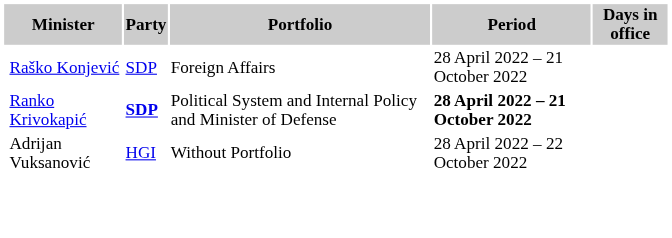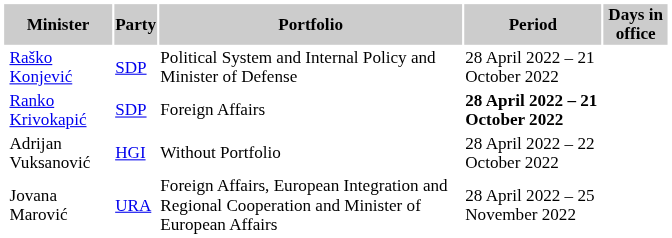Raško Konjević | Portfolio: Foreign Affairs -> Political System and Internal Policy and Minister of Defense
Ranko Krivokapić | Party: bold -> normal
Ranko Krivokapić | Portfolio: Political System and Internal Policy and Minister of Defense -> Foreign Affairs
+ row: Jovana Marović | URA | Foreign Affairs, European Integration and Regional Cooperation and Minister of European Affairs | 28 April 2022 – 25 November 2022
